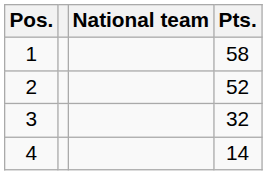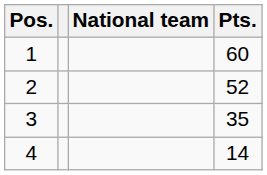1 | Pts.: 58 -> 60
3 | Pts.: 32 -> 35
